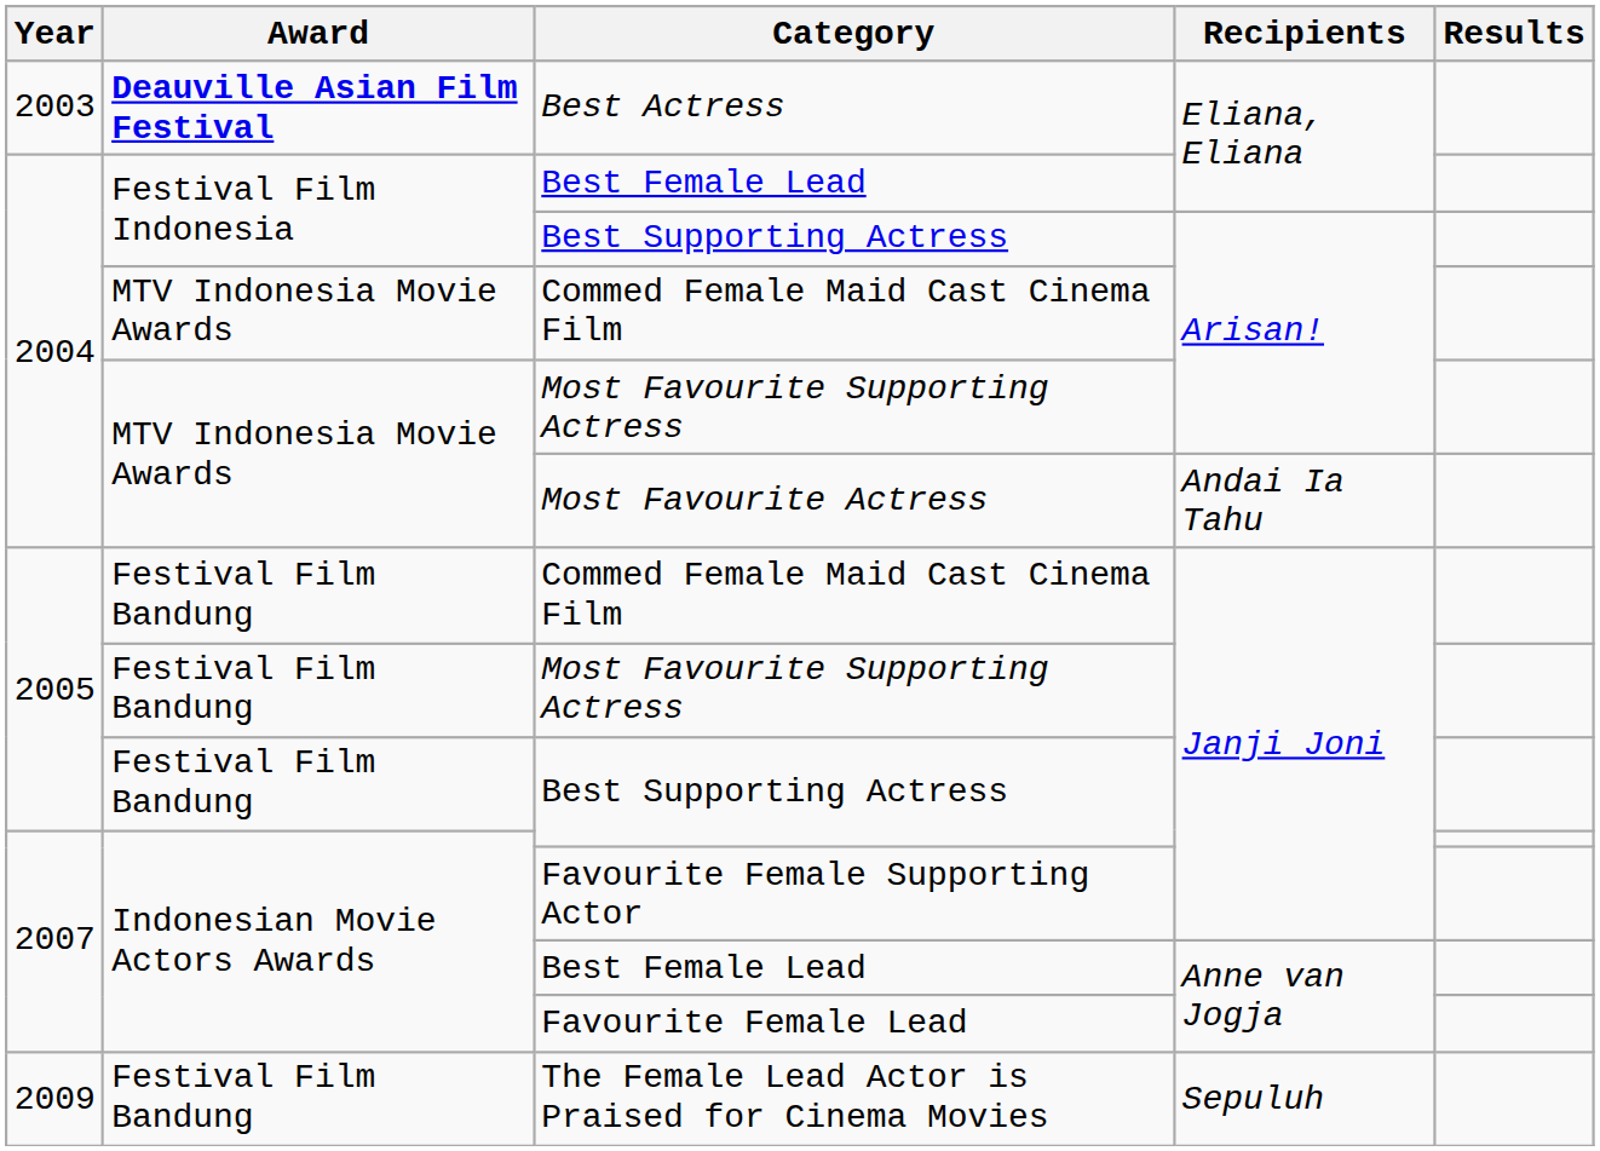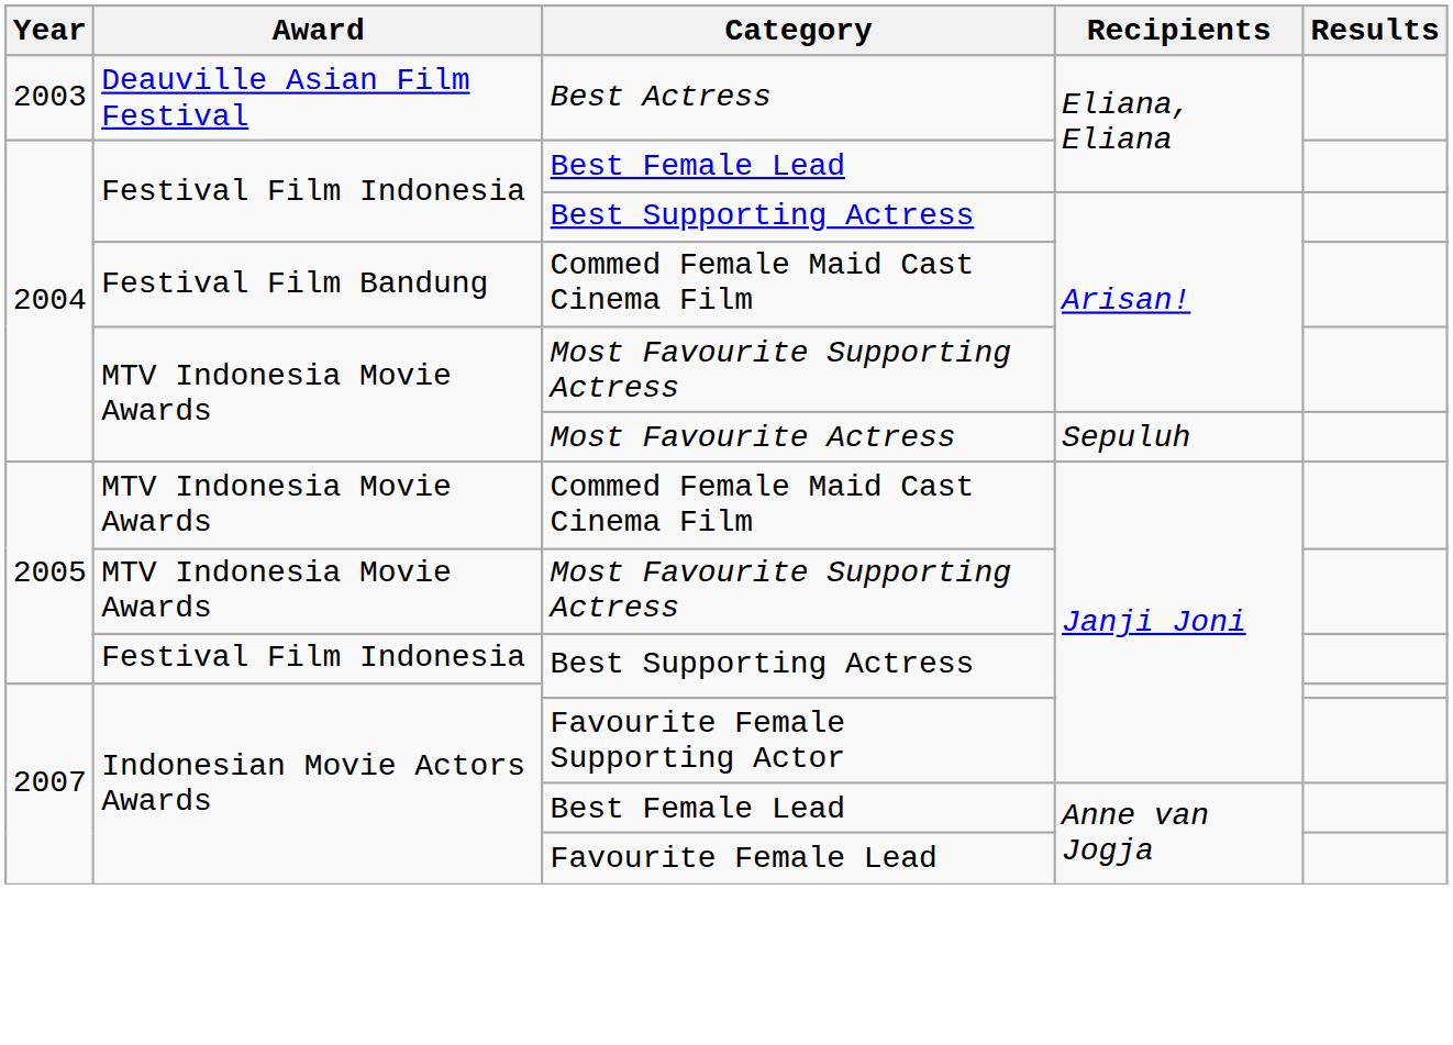Best Actress | Award: bold -> normal
2004 / Commed Female Maid Cast Cinema Film | Award: MTV Indonesia Movie Awards -> Festival Film Bandung
Most Favourite Actress | Recipients: Andai Ia Tahu -> Sepuluh
2005 / Commed Female Maid Cast Cinema Film | Award: Festival Film Bandung -> MTV Indonesia Movie Awards
2005 / Most Favourite Supporting Actress | Award: Festival Film Bandung -> MTV Indonesia Movie Awards
2005 / Best Supporting Actress | Award: Festival Film Bandung -> Festival Film Indonesia
- row: 2009 | Festival Film Bandung | The Female Lead Actor is Praised for Cinema Movies | Sepuluh
